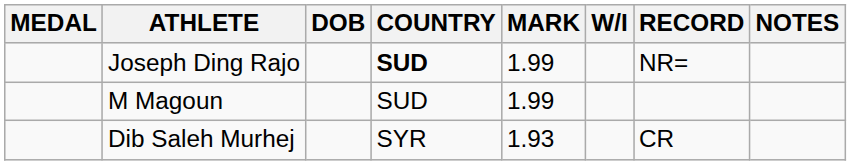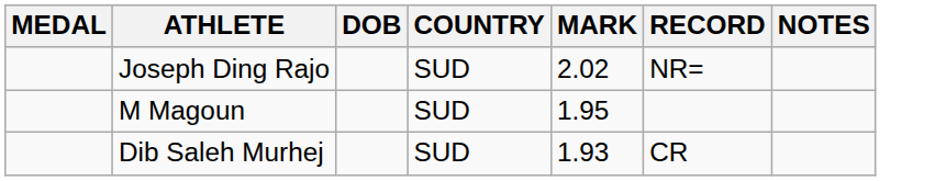- column: W/I
Joseph Ding Rajo | COUNTRY: bold -> normal
Joseph Ding Rajo | MARK: 1.99 -> 2.02
M Magoun | MARK: 1.99 -> 1.95
Dib Saleh Murhej | COUNTRY: SYR -> SUD
